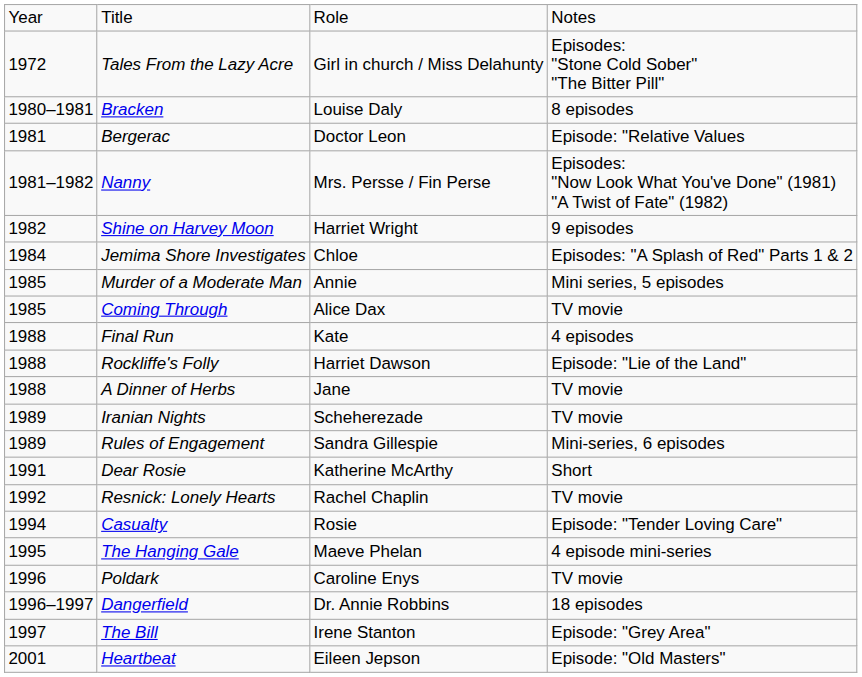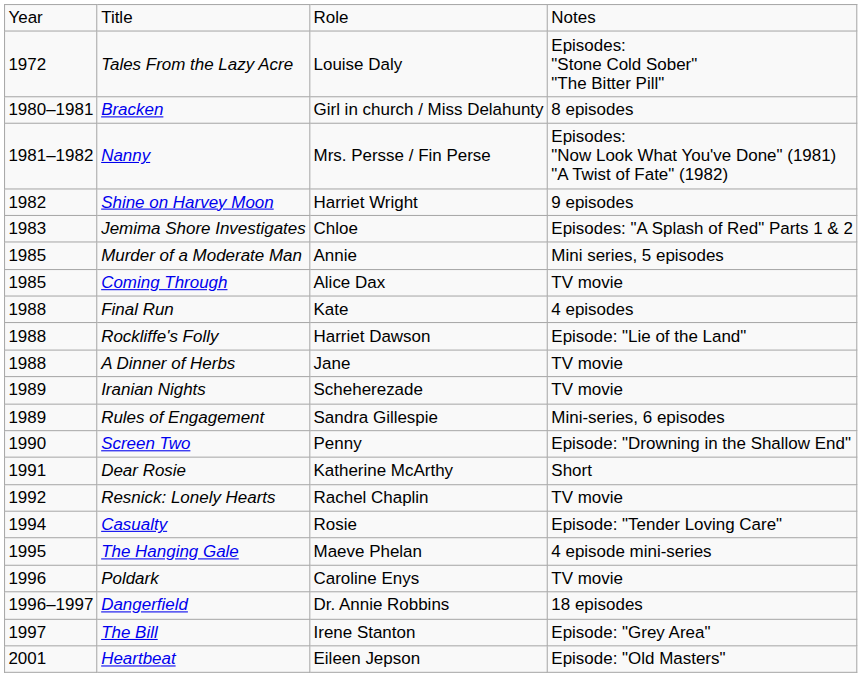Tales From the Lazy Acre | column 3: Girl in church / Miss Delahunty -> Louise Daly
Bracken | column 3: Louise Daly -> Girl in church / Miss Delahunty
- row: 1981 | Bergerac | Doctor Leon | Episode: "Relative Values
Jemima Shore Investigates | column 1: 1984 -> 1983
+ row: 1990 | Screen Two | Penny | Episode: "Drowning in the Shallow End"
